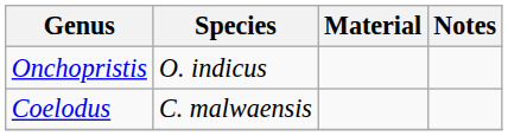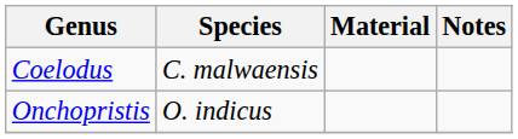rows swapped: Coelodus <-> Onchopristis
